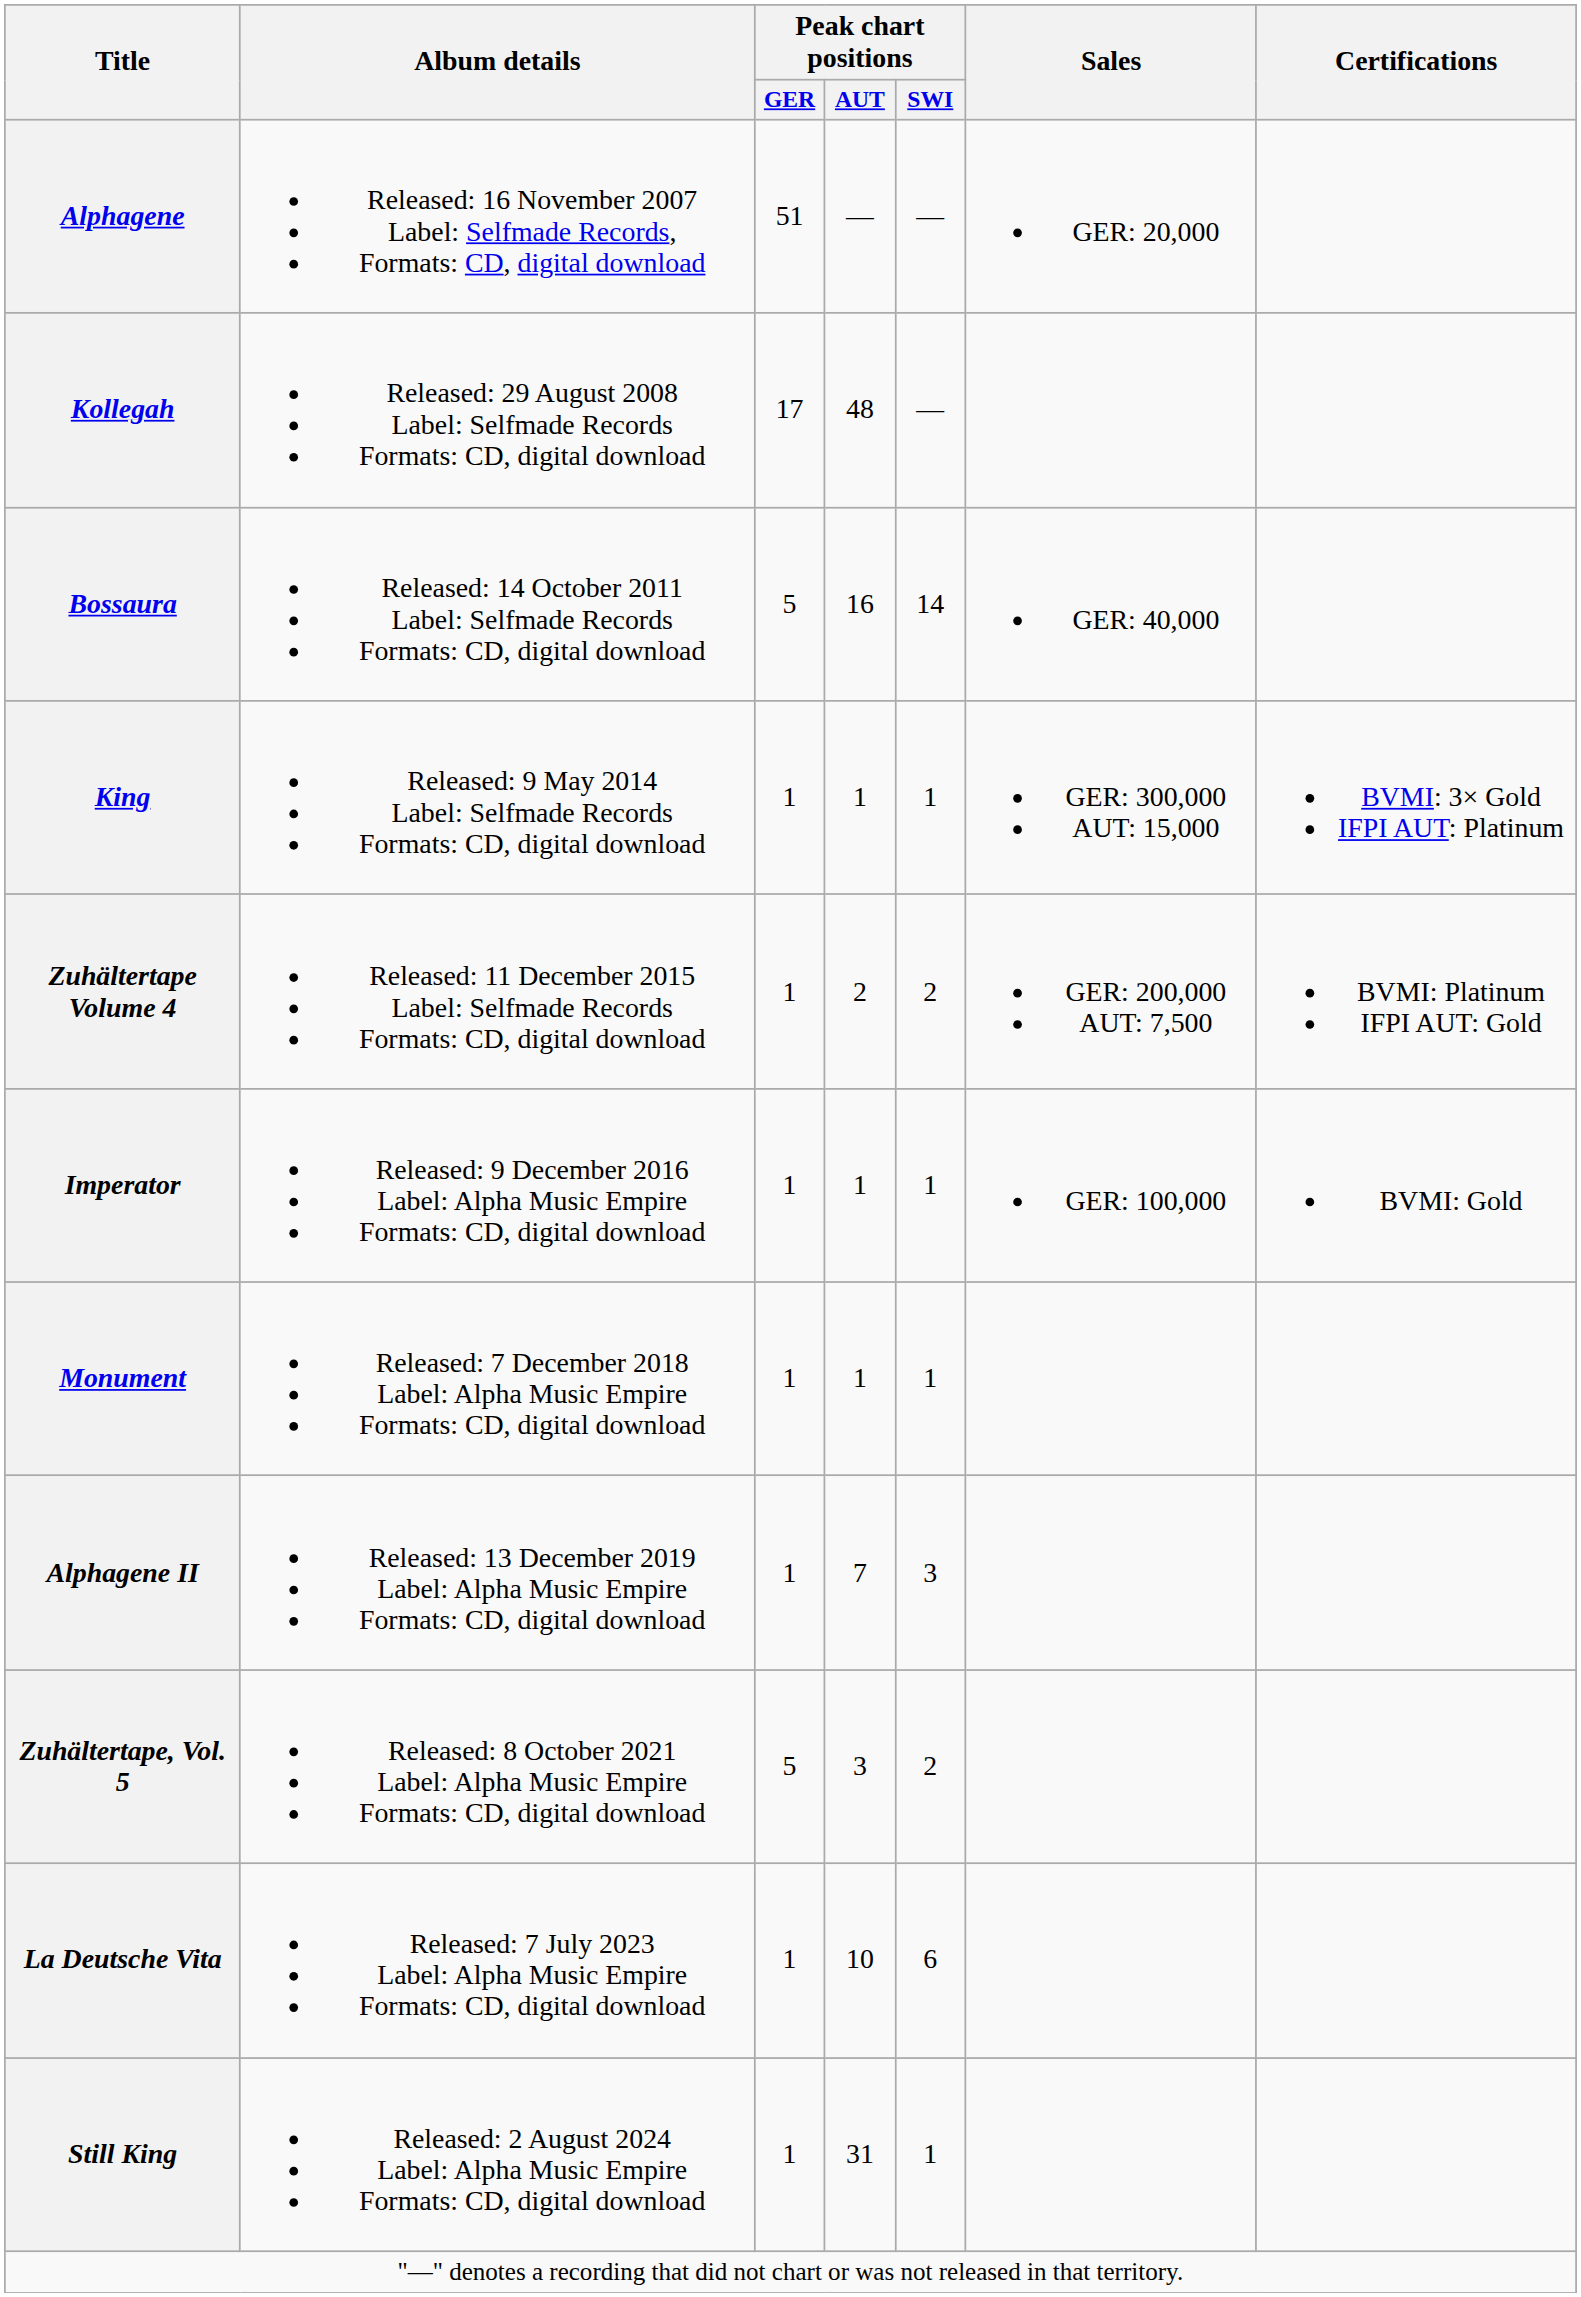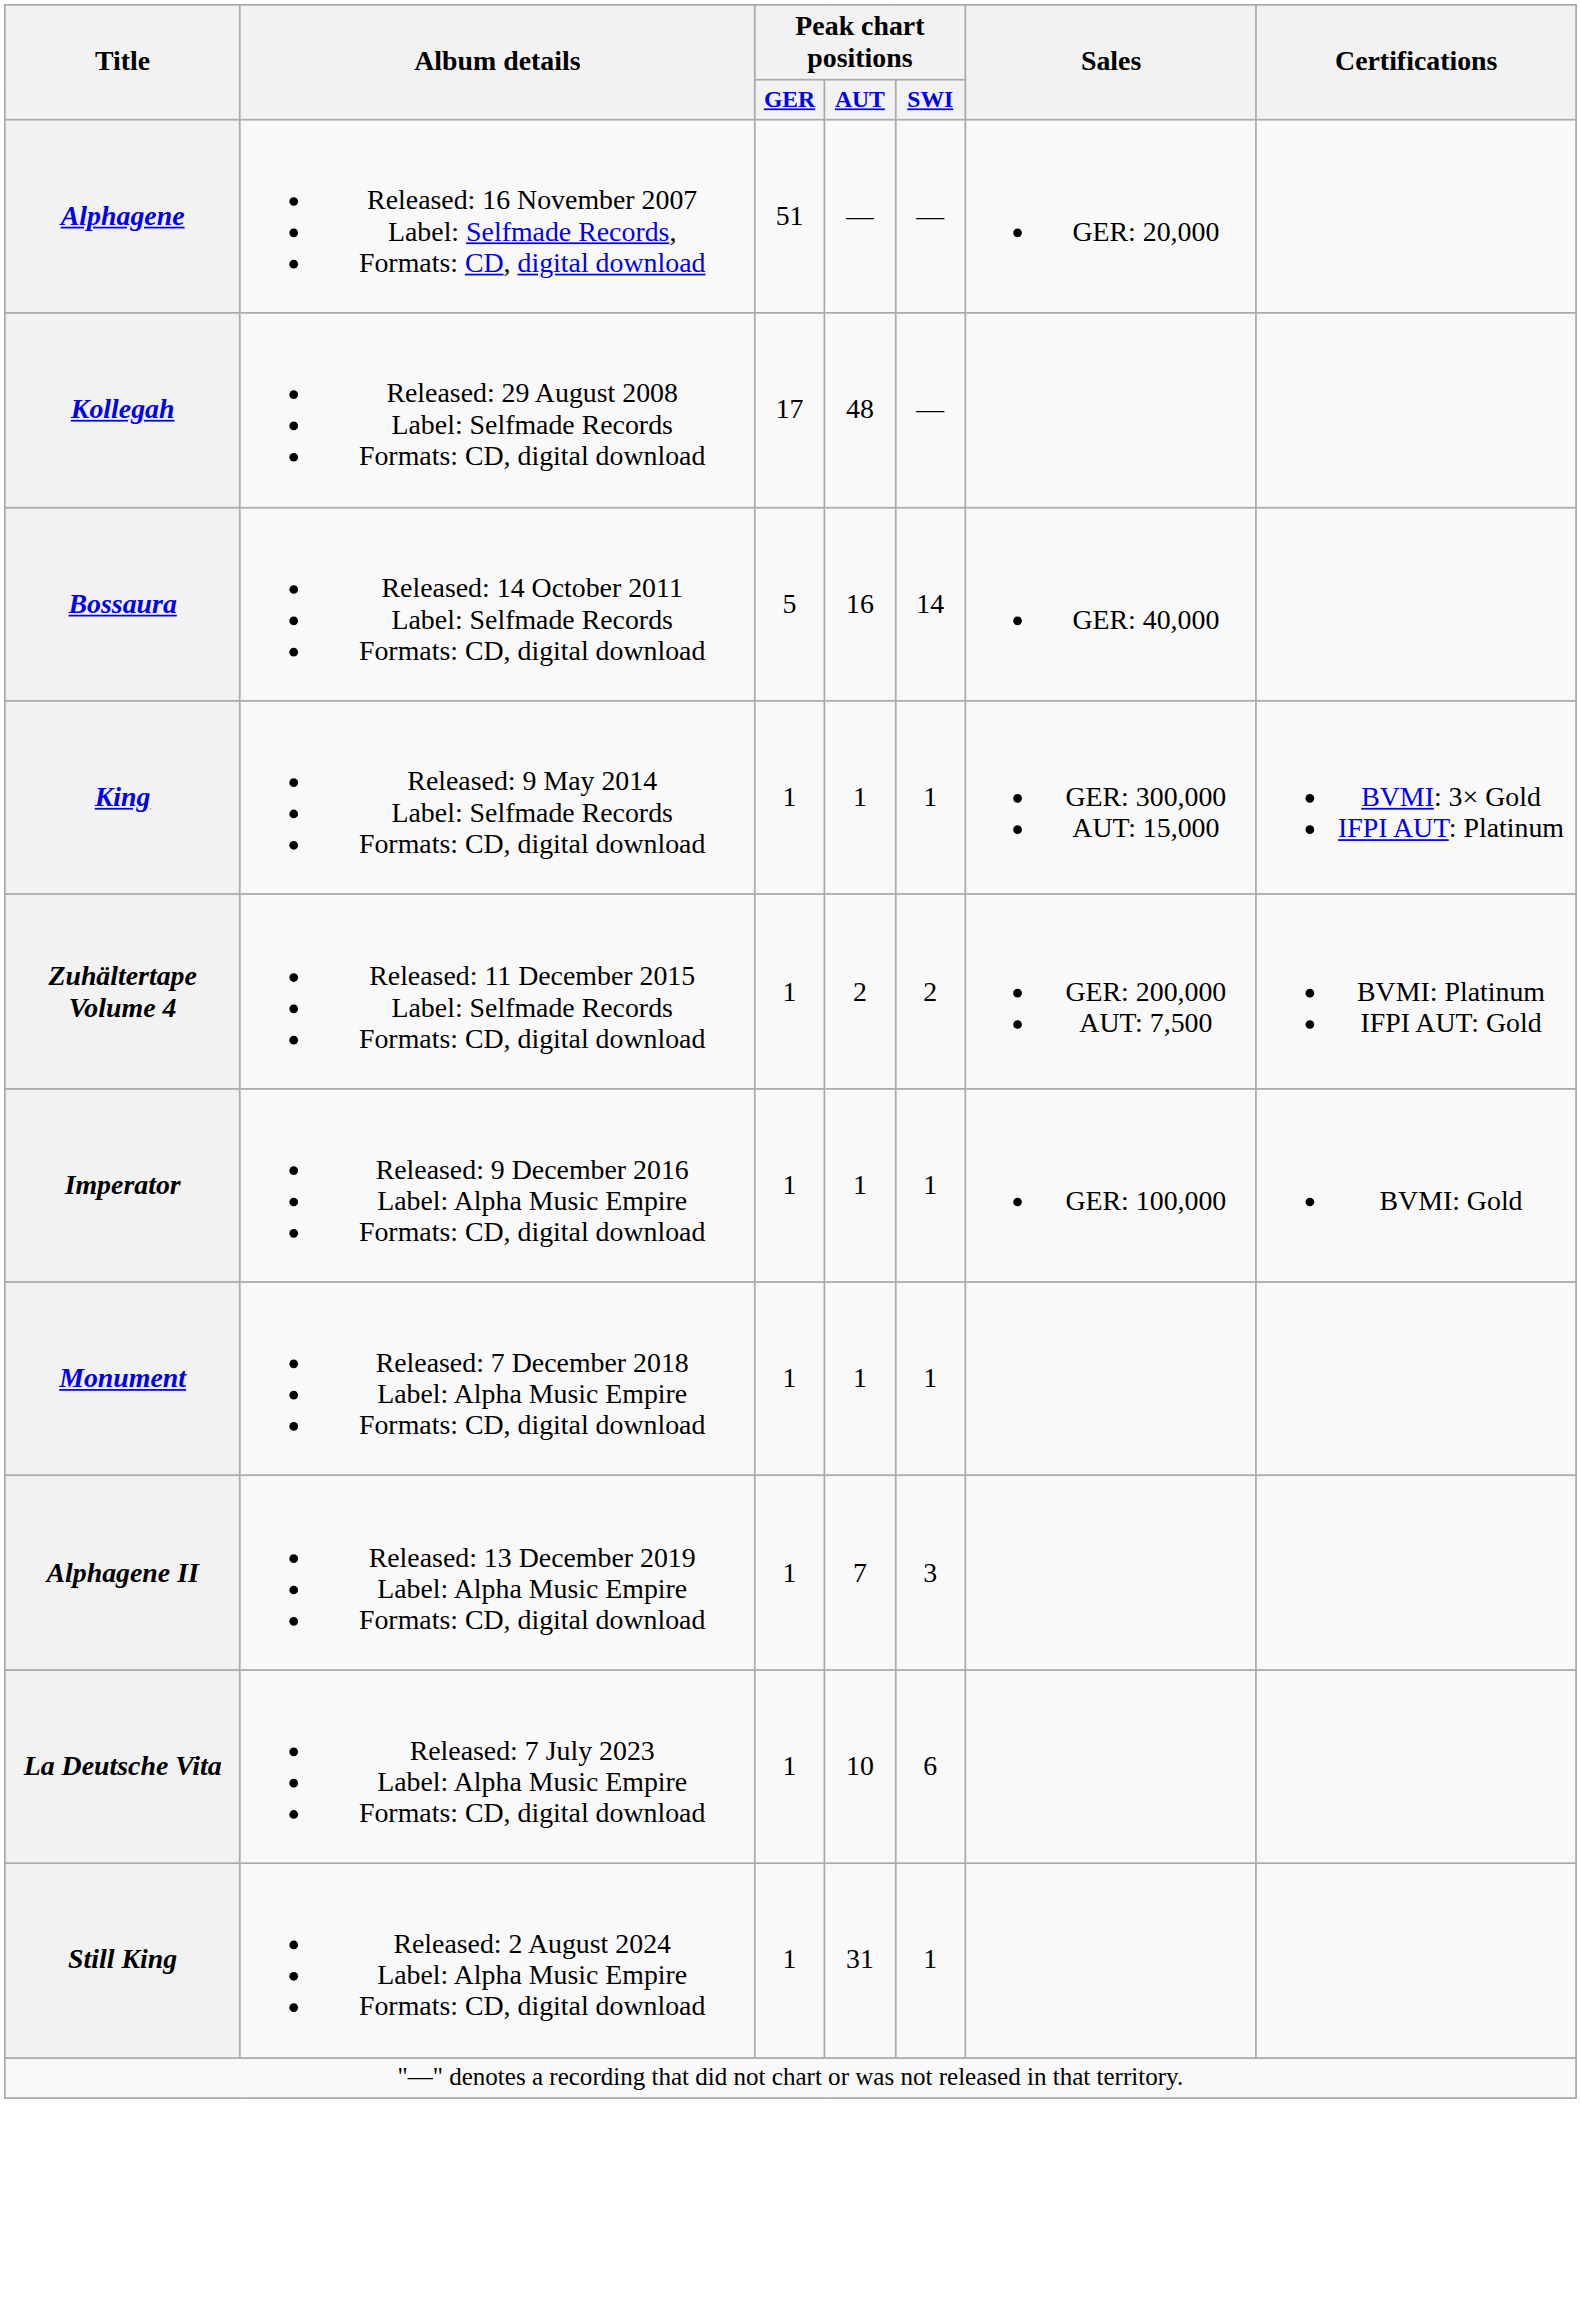- row: Zuhältertape, Vol. 5 | Released: 8 October 2021 Label: Alpha Music Empire Formats: CD, digital download | 5 | 3 | 2
